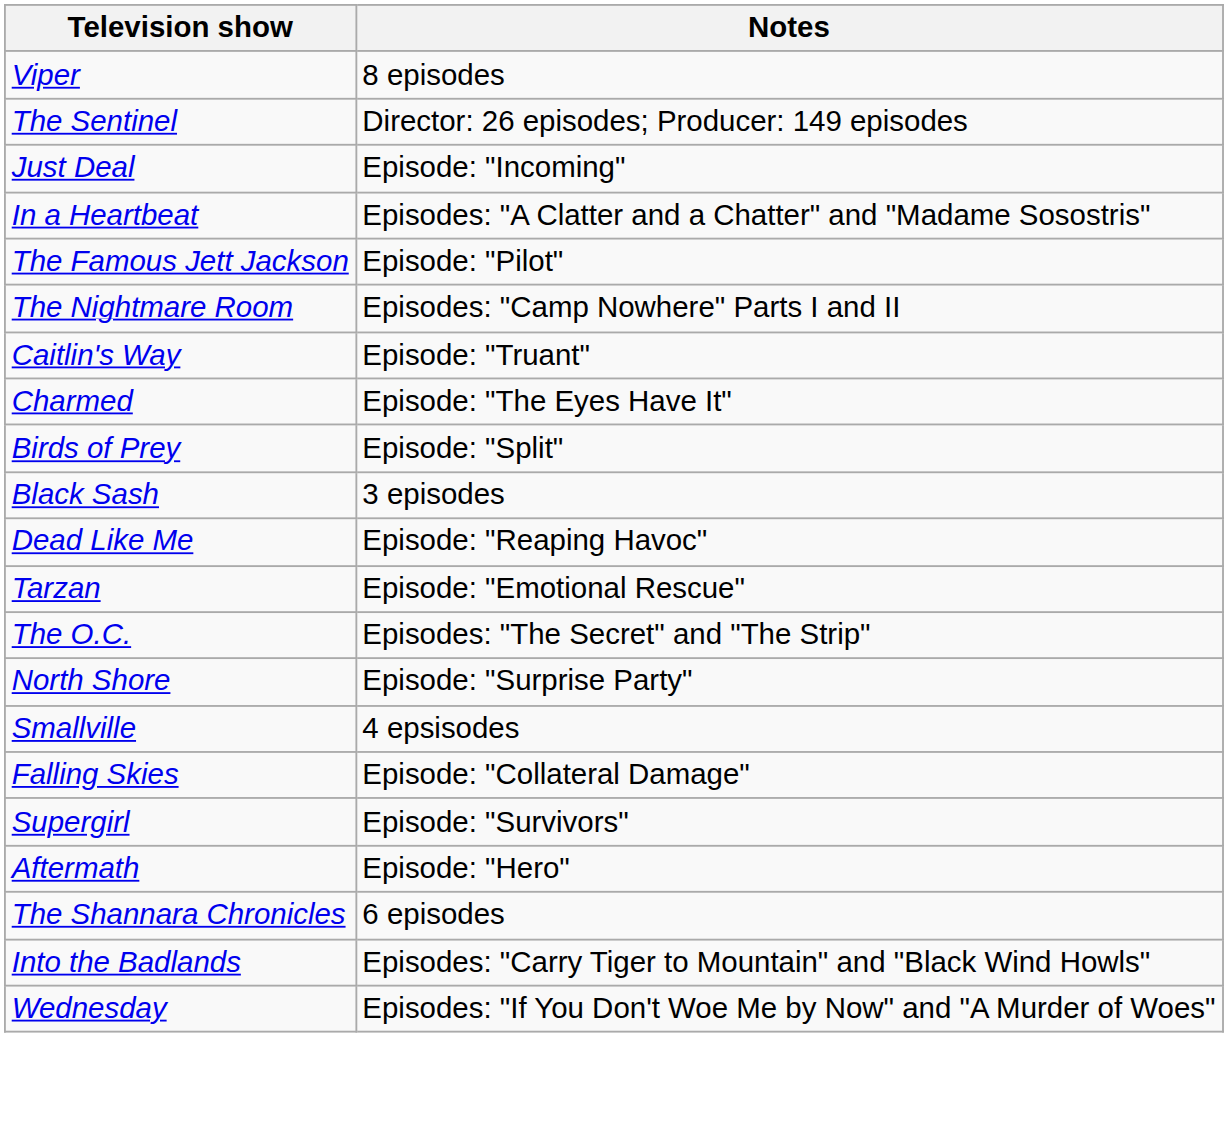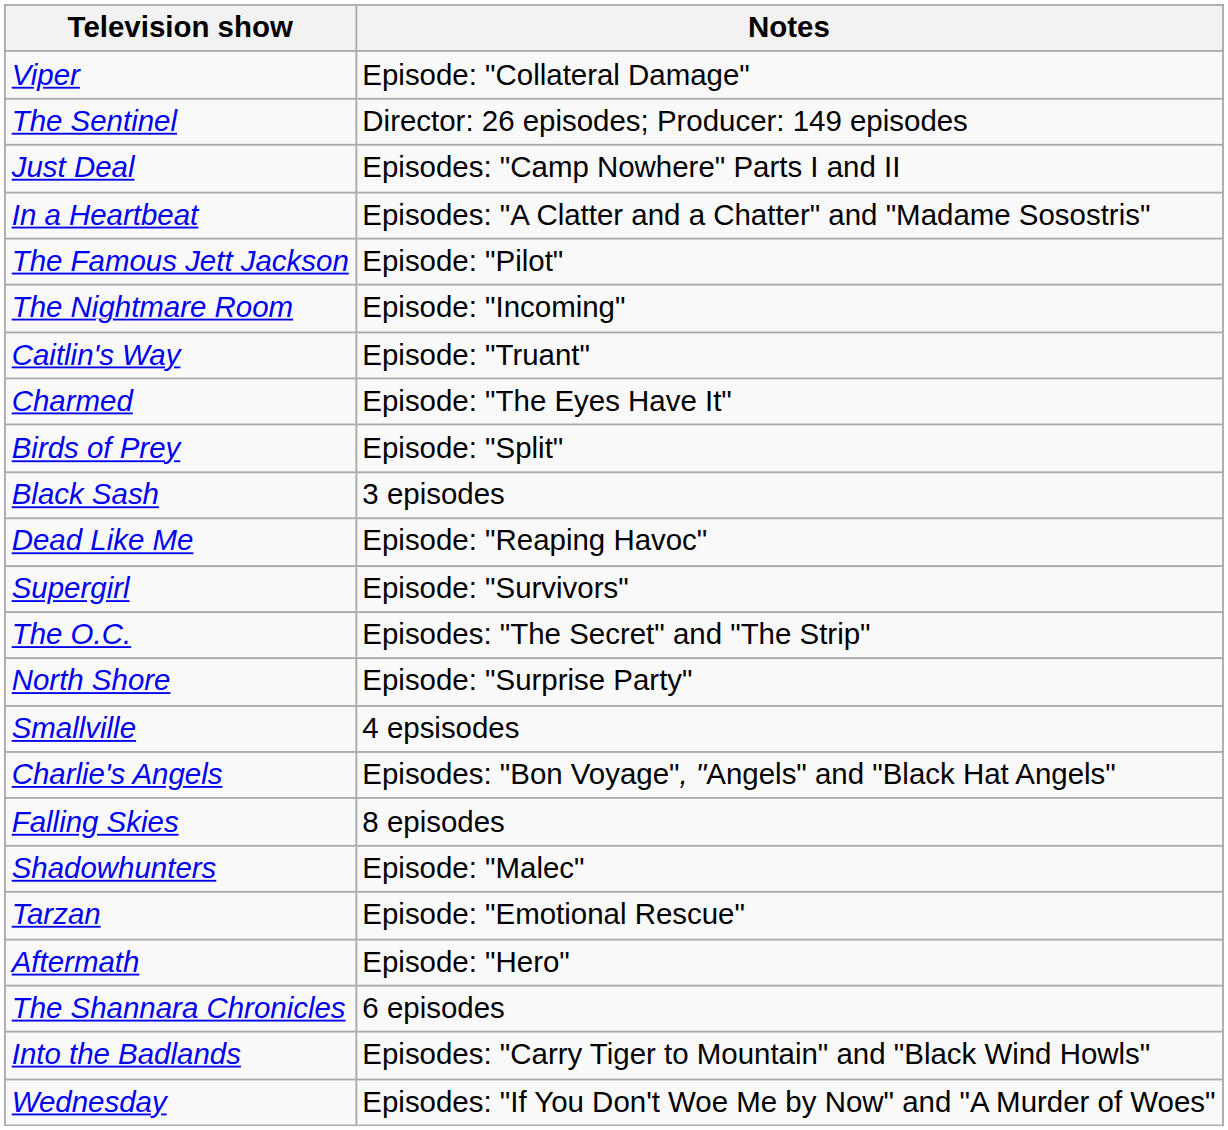Viper | Notes: 8 episodes -> Episode: "Collateral Damage"
Just Deal | Notes: Episode: "Incoming" -> Episodes: "Camp Nowhere" Parts I and II
The Nightmare Room | Notes: Episodes: "Camp Nowhere" Parts I and II -> Episode: "Incoming"
rows swapped: Tarzan <-> Supergirl
+ row: Charlie's Angels | Episodes: "Bon Voyage", "Angels" and "Black Hat Angels"
Falling Skies | Notes: Episode: "Collateral Damage" -> 8 episodes
+ row: Shadowhunters | Episode: "Malec"
